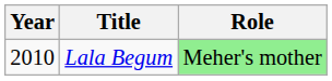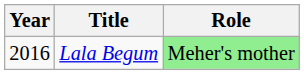Lala Begum | Year: 2010 -> 2016
